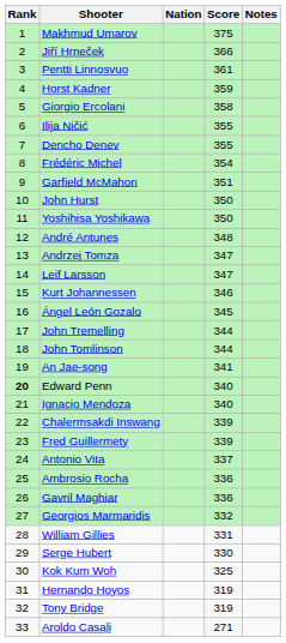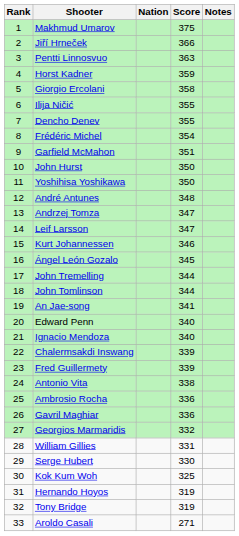Pentti Linnosvuo | Score: 361 -> 363
Edward Penn | Rank: bold -> normal
Antonio Vita | Score: 337 -> 338
